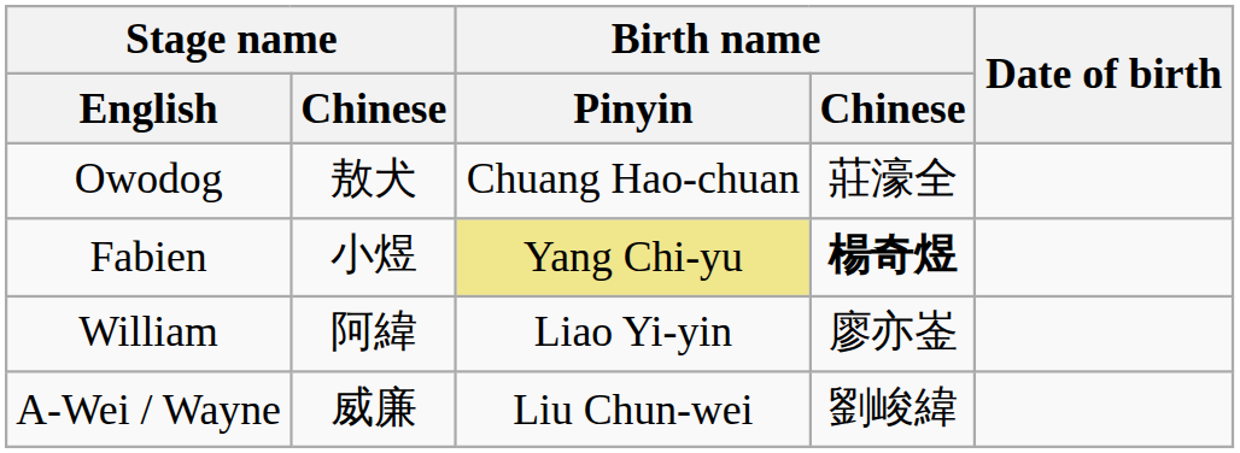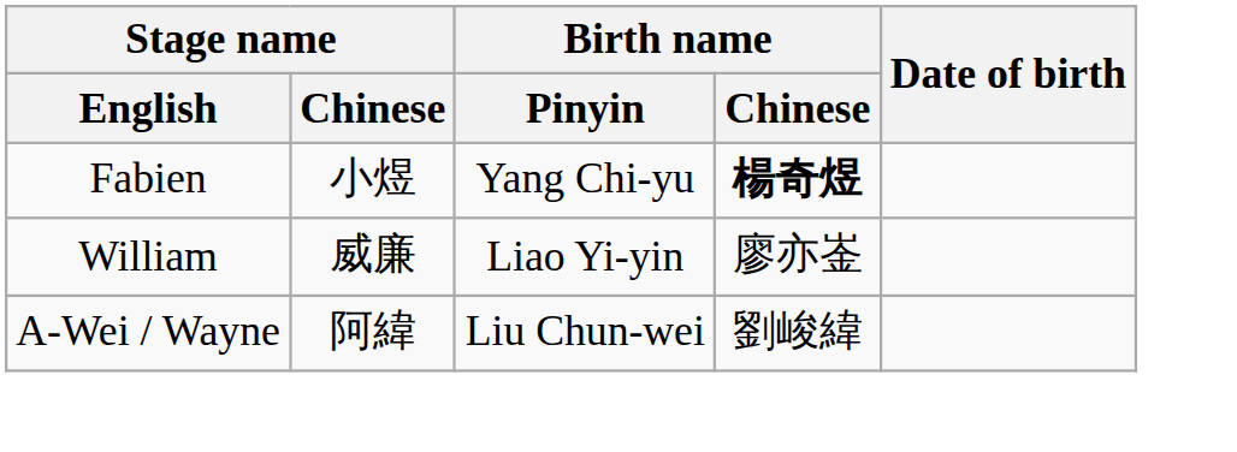- row: Owodog | 敖犬 | Chuang Hao-chuan | 莊濠全
Fabien | Birth name / Pinyin: khaki background -> no background
William | Stage name / Chinese: 阿緯 -> 威廉
A-Wei / Wayne | Stage name / Chinese: 威廉 -> 阿緯
